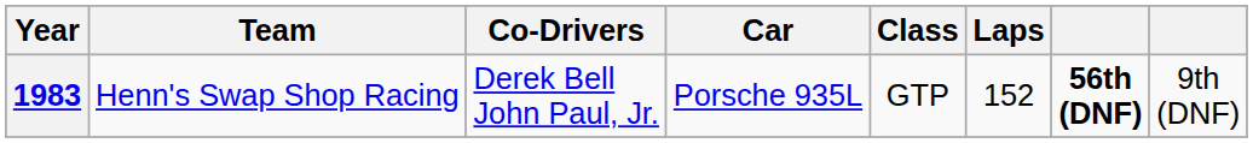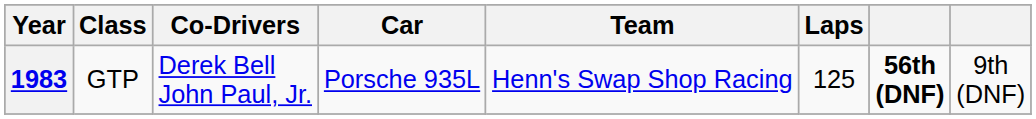columns swapped: Team <-> Class
1983 | Laps: 152 -> 125
